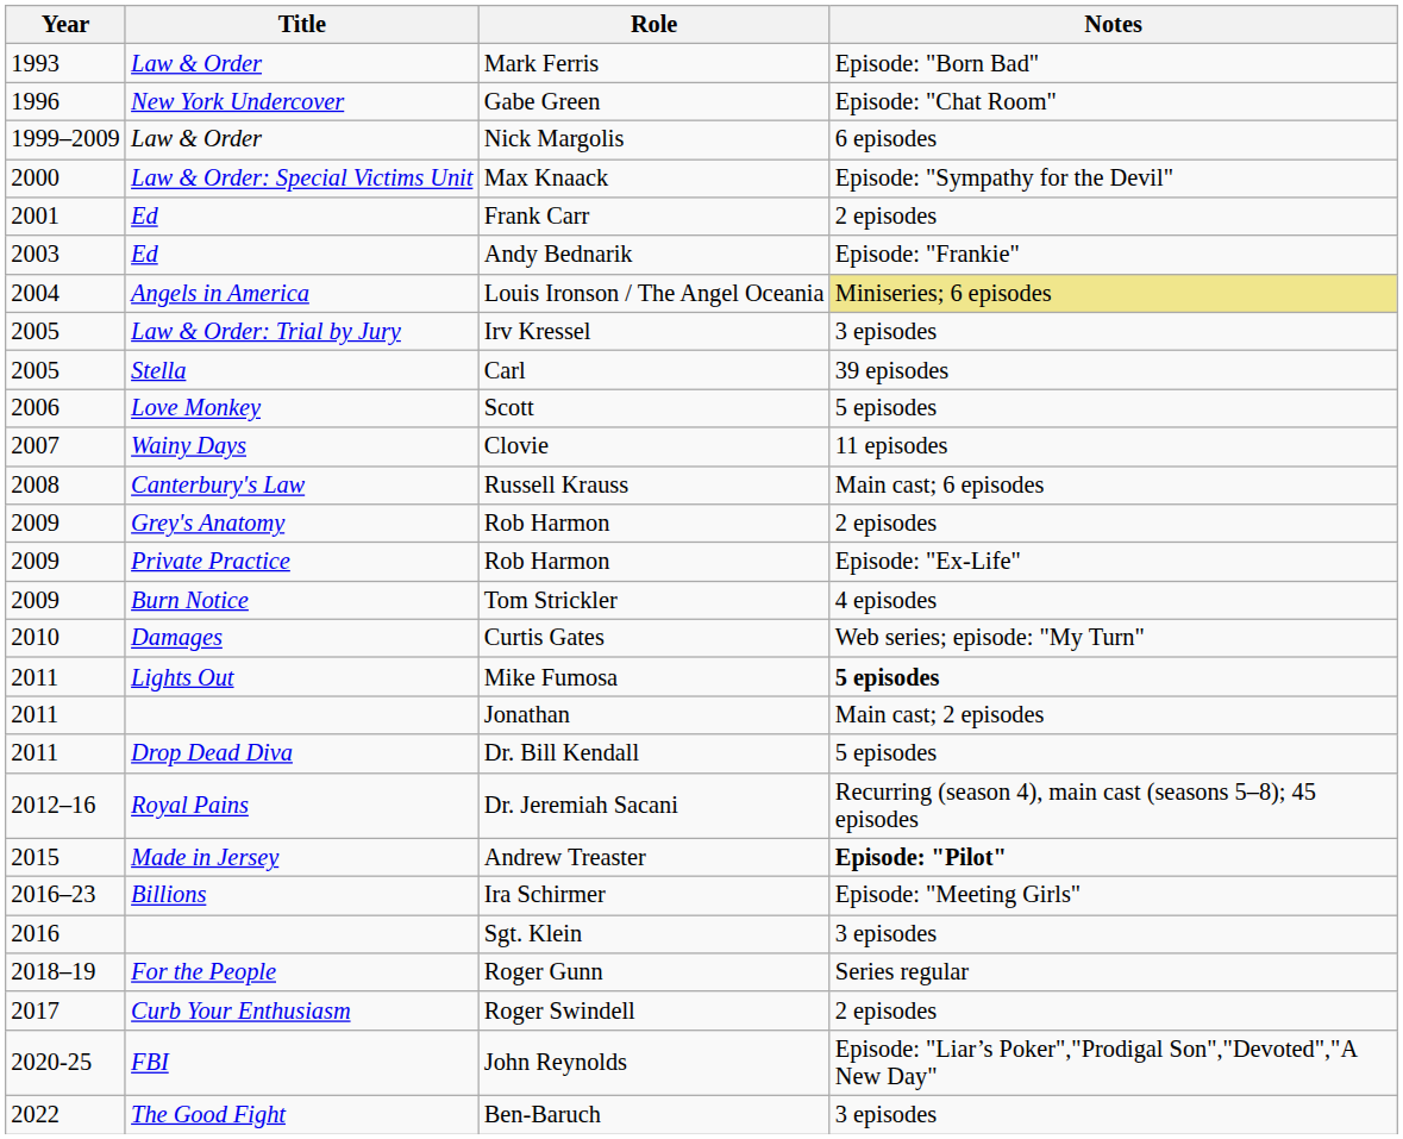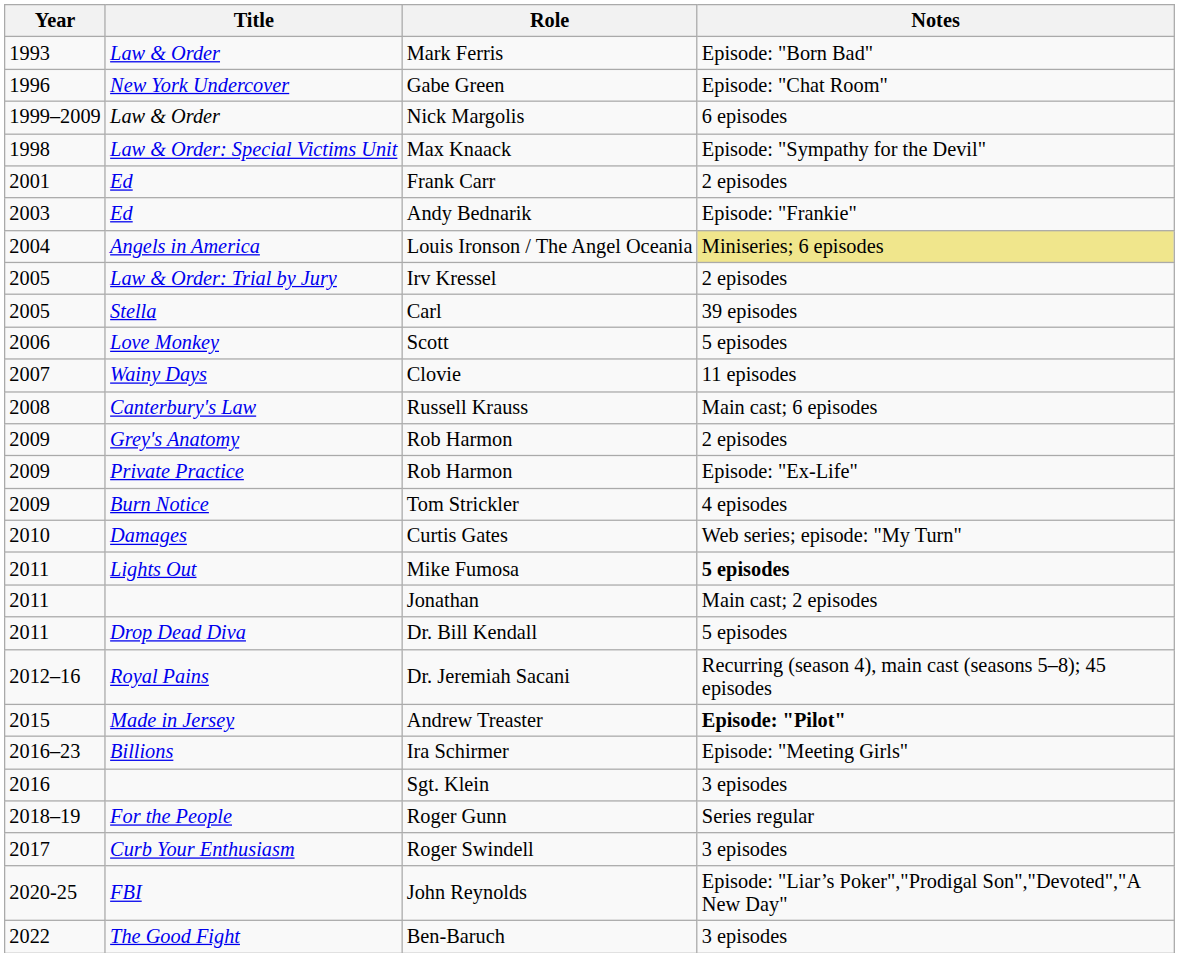Max Knaack | Year: 2000 -> 1998
Irv Kressel | Notes: 3 episodes -> 2 episodes
Roger Swindell | Notes: 2 episodes -> 3 episodes
